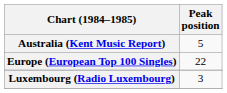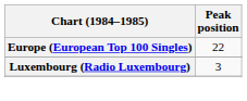- row: Australia (Kent Music Report) | 5
